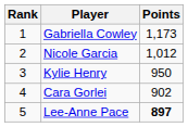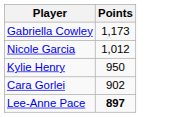- column: Rank | 1 | 2 | 3 | 4 | 5
